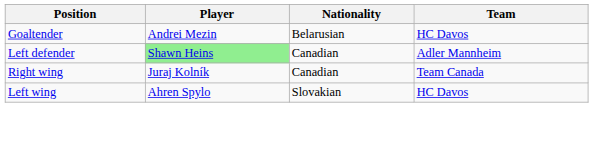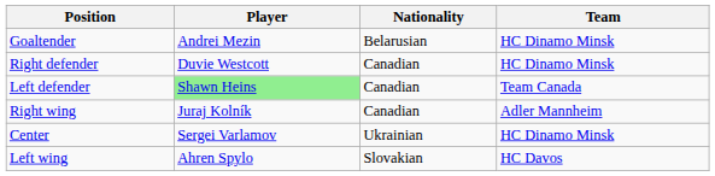Goaltender | Team: HC Davos -> HC Dinamo Minsk
+ row: Right defender | Duvie Westcott | Canadian | HC Dinamo Minsk
Left defender | Team: Adler Mannheim -> Team Canada
Right wing | Team: Team Canada -> Adler Mannheim
+ row: Center | Sergei Varlamov | Ukrainian | HC Dinamo Minsk
